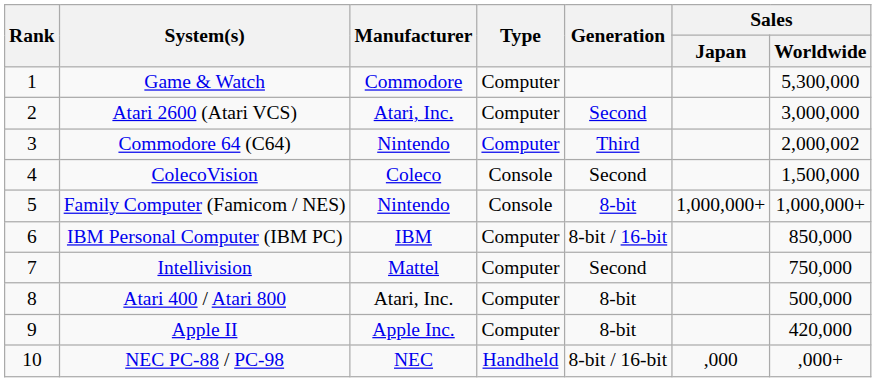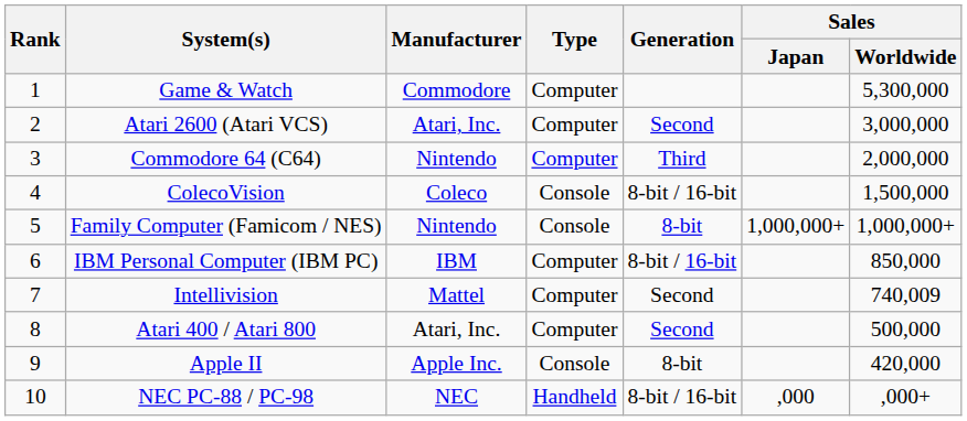Commodore 64 (C64) | Sales / Worldwide: 2,000,002 -> 2,000,000
ColecoVision | Generation: Second -> 8-bit / 16-bit
Intellivision | Sales / Worldwide: 750,000 -> 740,009
Atari 400 / Atari 800 | Generation: 8-bit -> Second
Apple II | Type: Computer -> Console
